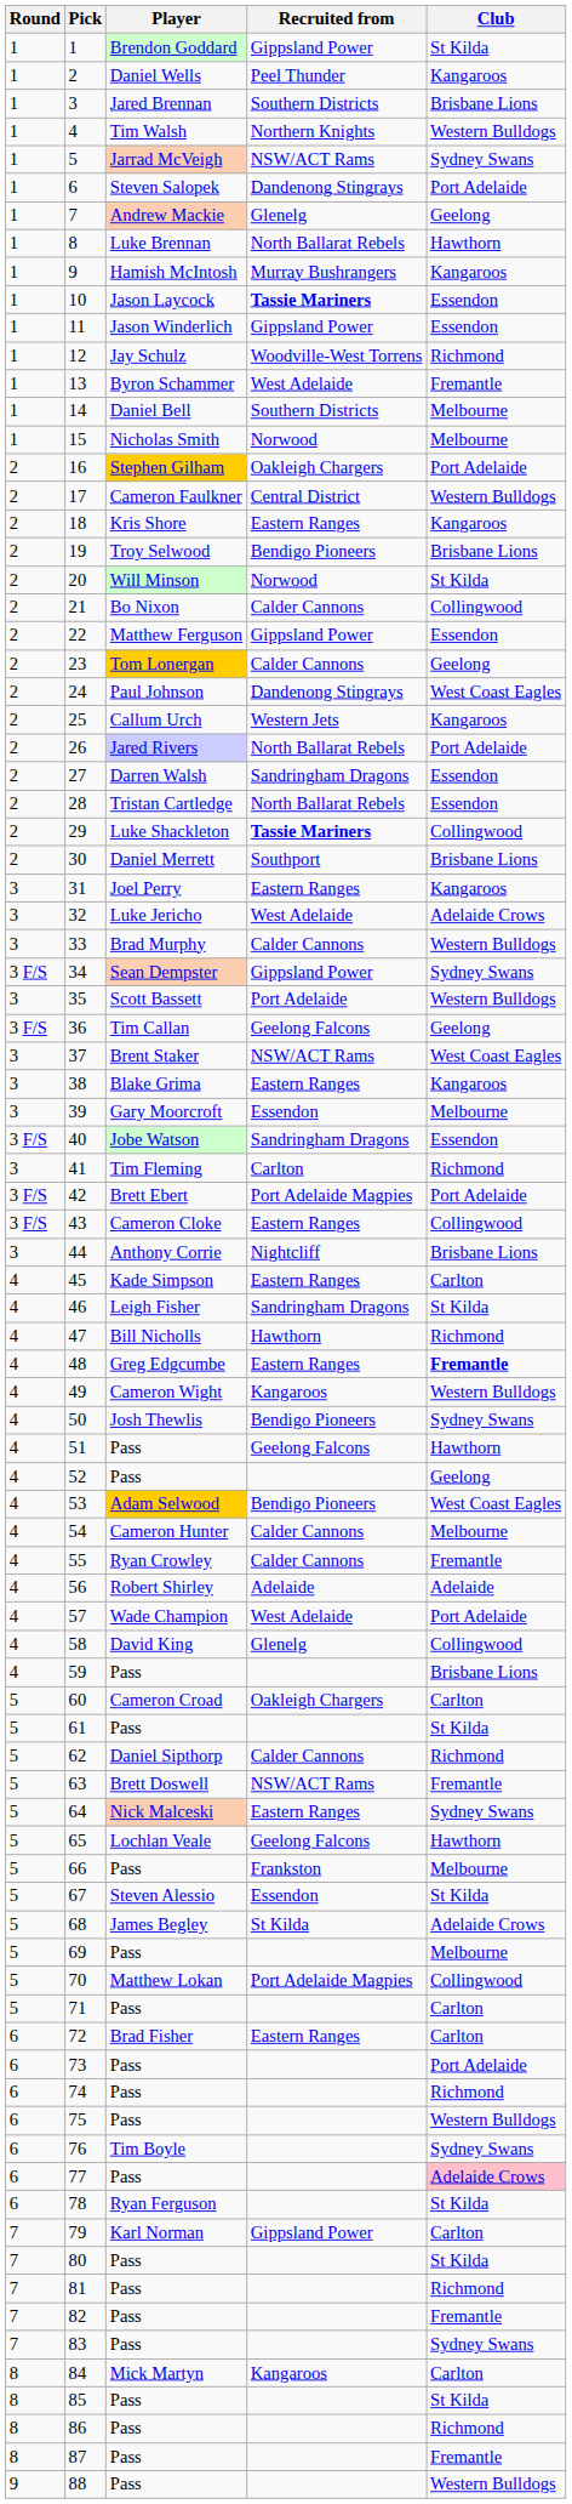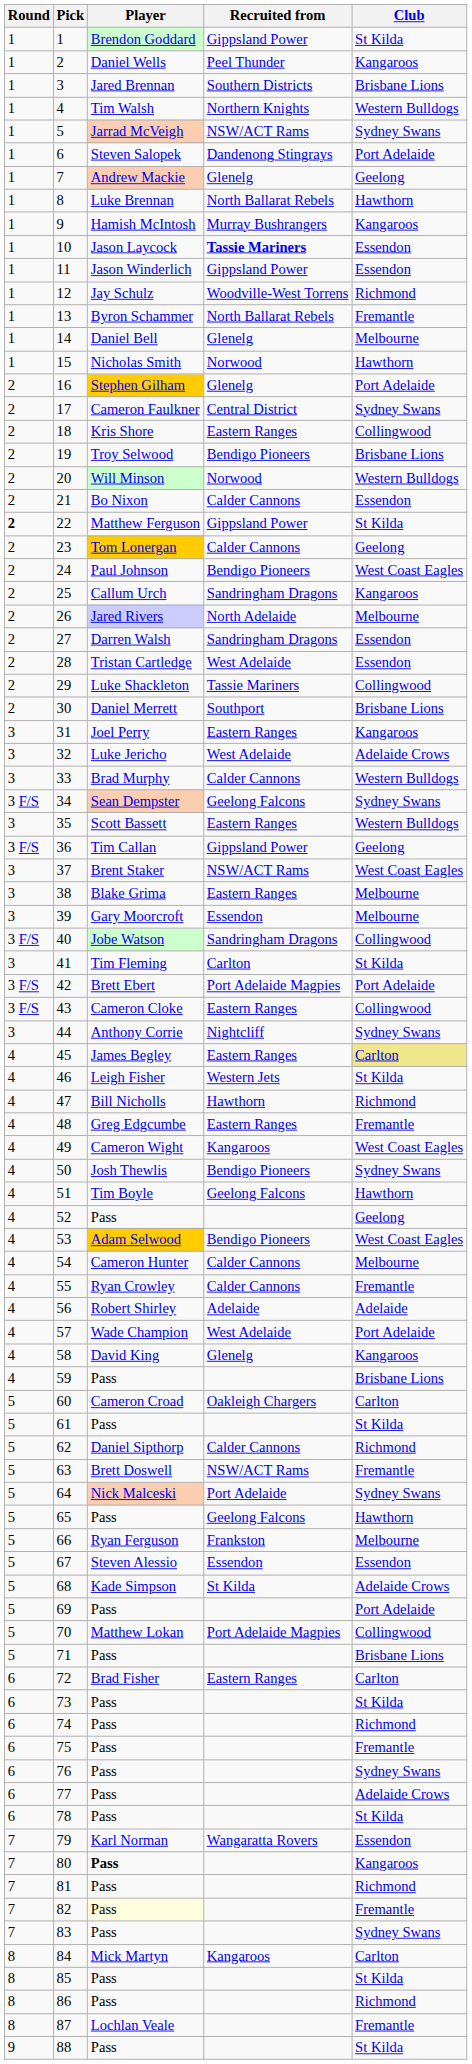13 | Recruited from: West Adelaide -> North Ballarat Rebels
14 | Recruited from: Southern Districts -> Glenelg
15 | Club: Melbourne -> Hawthorn
16 | Recruited from: Oakleigh Chargers -> Glenelg
17 | Club: Western Bulldogs -> Sydney Swans
18 | Club: Kangaroos -> Collingwood
20 | Club: St Kilda -> Western Bulldogs
21 | Club: Collingwood -> Essendon
22 | Round: normal -> bold
22 | Club: Essendon -> St Kilda
24 | Recruited from: Dandenong Stingrays -> Bendigo Pioneers
25 | Recruited from: Western Jets -> Sandringham Dragons
26 | Recruited from: North Ballarat Rebels -> North Adelaide
26 | Club: Port Adelaide -> Melbourne
28 | Recruited from: North Ballarat Rebels -> West Adelaide
29 | Recruited from: bold -> normal
34 | Recruited from: Gippsland Power -> Geelong Falcons
35 | Recruited from: Port Adelaide -> Eastern Ranges
36 | Recruited from: Geelong Falcons -> Gippsland Power
38 | Club: Kangaroos -> Melbourne
40 | Club: Essendon -> Collingwood
41 | Club: Richmond -> St Kilda
44 | Club: Brisbane Lions -> Sydney Swans
45 | Player: Kade Simpson -> James Begley
45 | Club: no background -> khaki background
46 | Recruited from: Sandringham Dragons -> Western Jets
48 | Club: bold -> normal
49 | Club: Western Bulldogs -> West Coast Eagles
51 | Player: Pass -> Tim Boyle
58 | Club: Collingwood -> Kangaroos
64 | Recruited from: Eastern Ranges -> Port Adelaide
65 | Player: Lochlan Veale -> Pass
66 | Player: Pass -> Ryan Ferguson
67 | Club: St Kilda -> Essendon
68 | Player: James Begley -> Kade Simpson
69 | Club: Melbourne -> Port Adelaide
71 | Club: Carlton -> Brisbane Lions
73 | Club: Port Adelaide -> St Kilda
75 | Club: Western Bulldogs -> Fremantle
76 | Player: Tim Boyle -> Pass
77 | Club: pink background -> no background
78 | Player: Ryan Ferguson -> Pass
79 | Recruited from: Gippsland Power -> Wangaratta Rovers
79 | Club: Carlton -> Essendon
80 | Player: normal -> bold
80 | Club: St Kilda -> Kangaroos
82 | Player: no background -> lightyellow background
87 | Player: Pass -> Lochlan Veale
88 | Club: Western Bulldogs -> St Kilda
